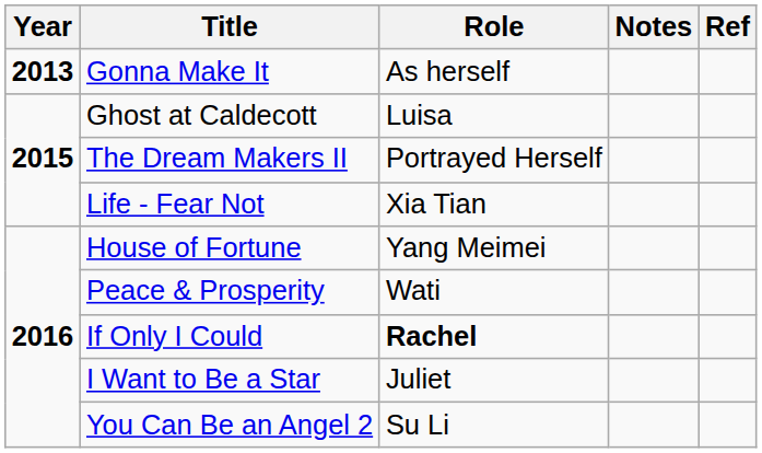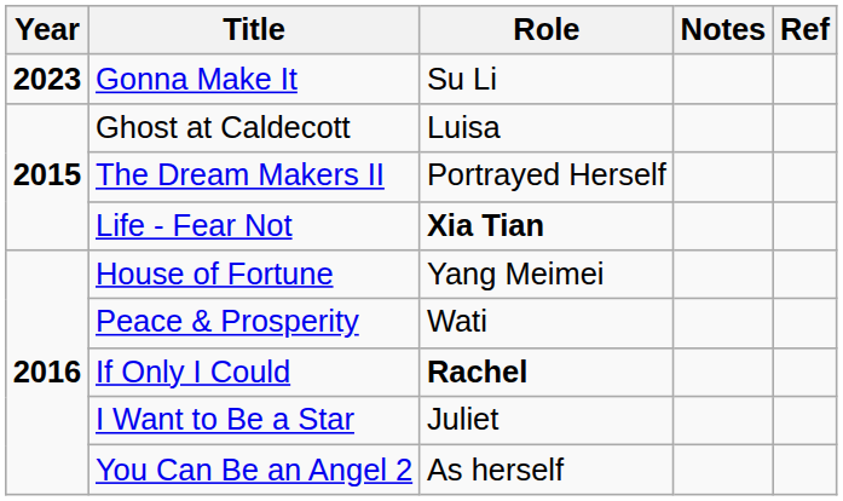Gonna Make It | Year: 2013 -> 2023
Gonna Make It | Role: As herself -> Su Li
Life - Fear Not | Role: normal -> bold
You Can Be an Angel 2 | Role: Su Li -> As herself
